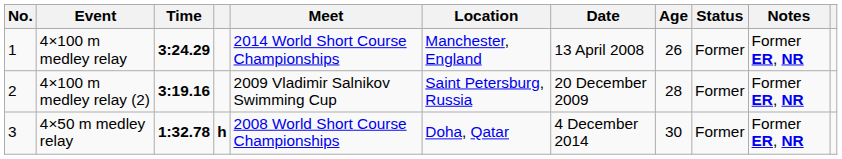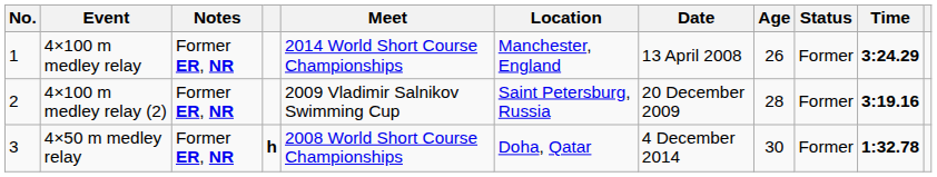columns swapped: Time <-> Notes
